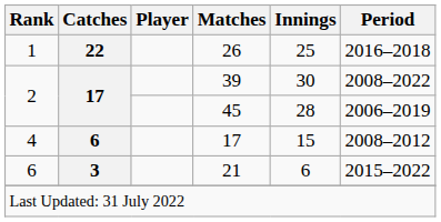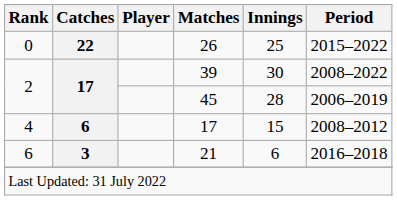26 | Rank: 1 -> 0
26 | Period: 2016–2018 -> 2015–2022
21 | Period: 2015–2022 -> 2016–2018
